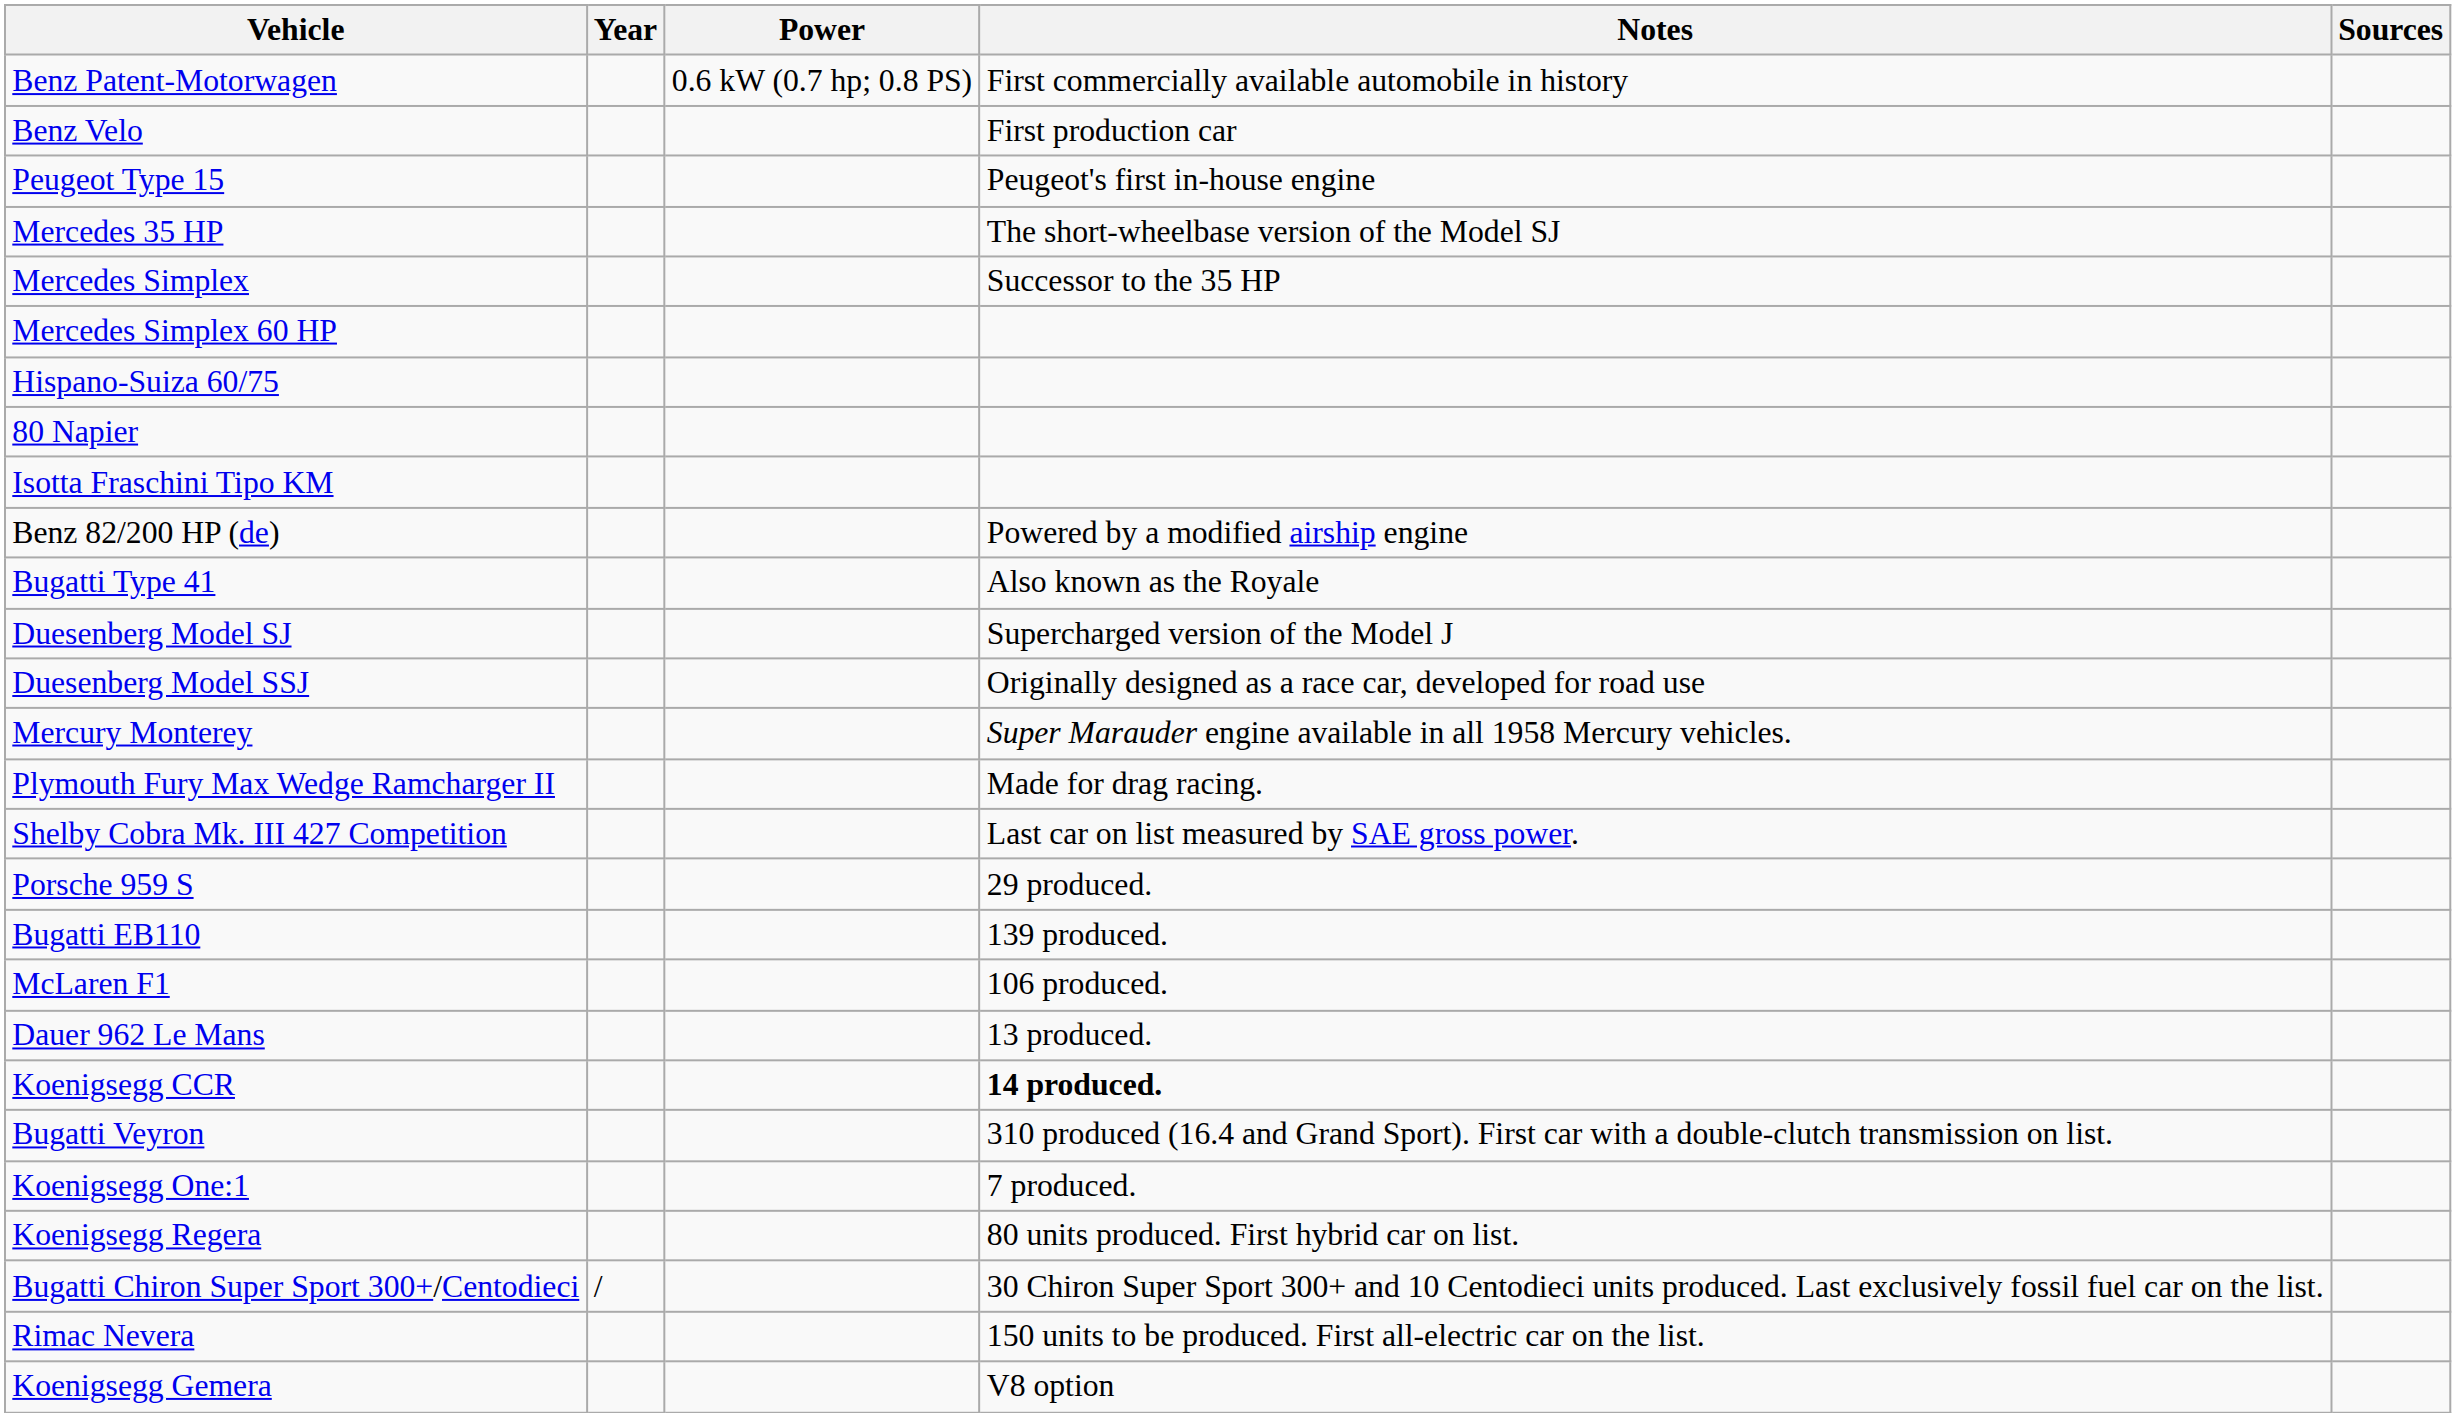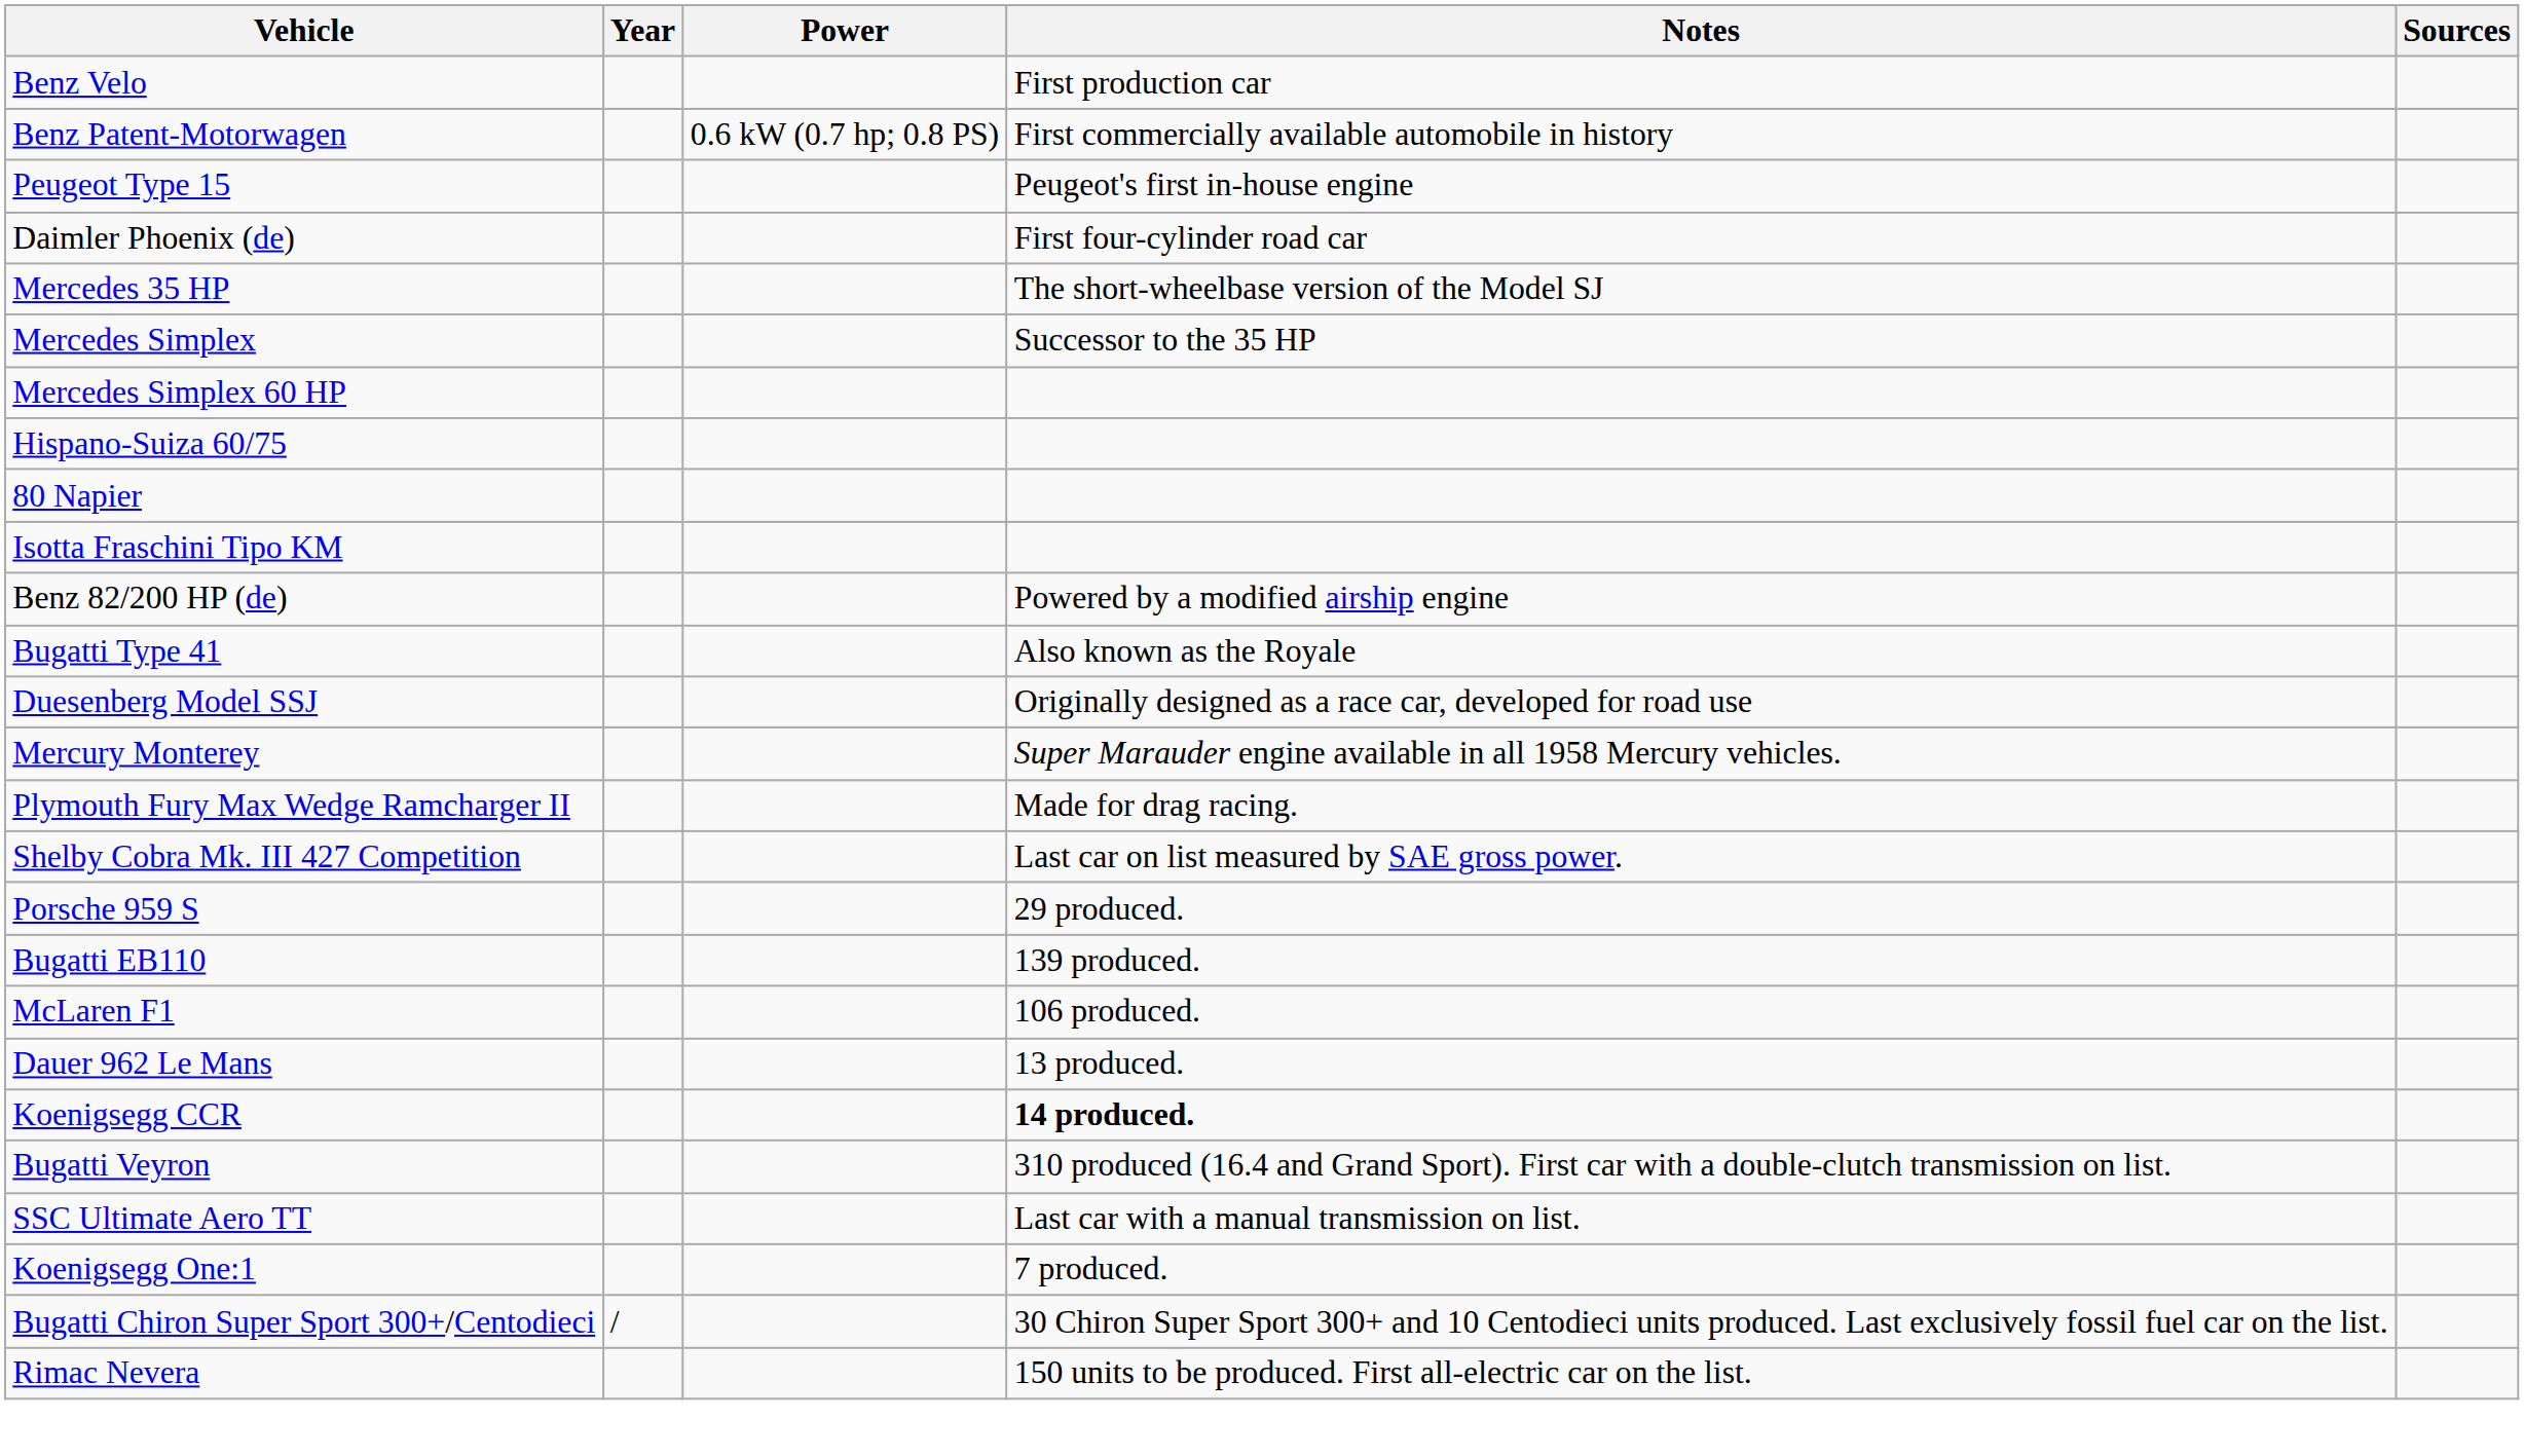rows swapped: Benz Patent-Motorwagen <-> Benz Velo
+ row: Daimler Phoenix (de) | First four-cylinder road car
- row: Duesenberg Model SJ | Supercharged version of the Model J
+ row: SSC Ultimate Aero TT | Last car with a manual transmission on list.
- row: Koenigsegg Regera | 80 units produced. First hybrid car on list.
- row: Koenigsegg Gemera | V8 option
